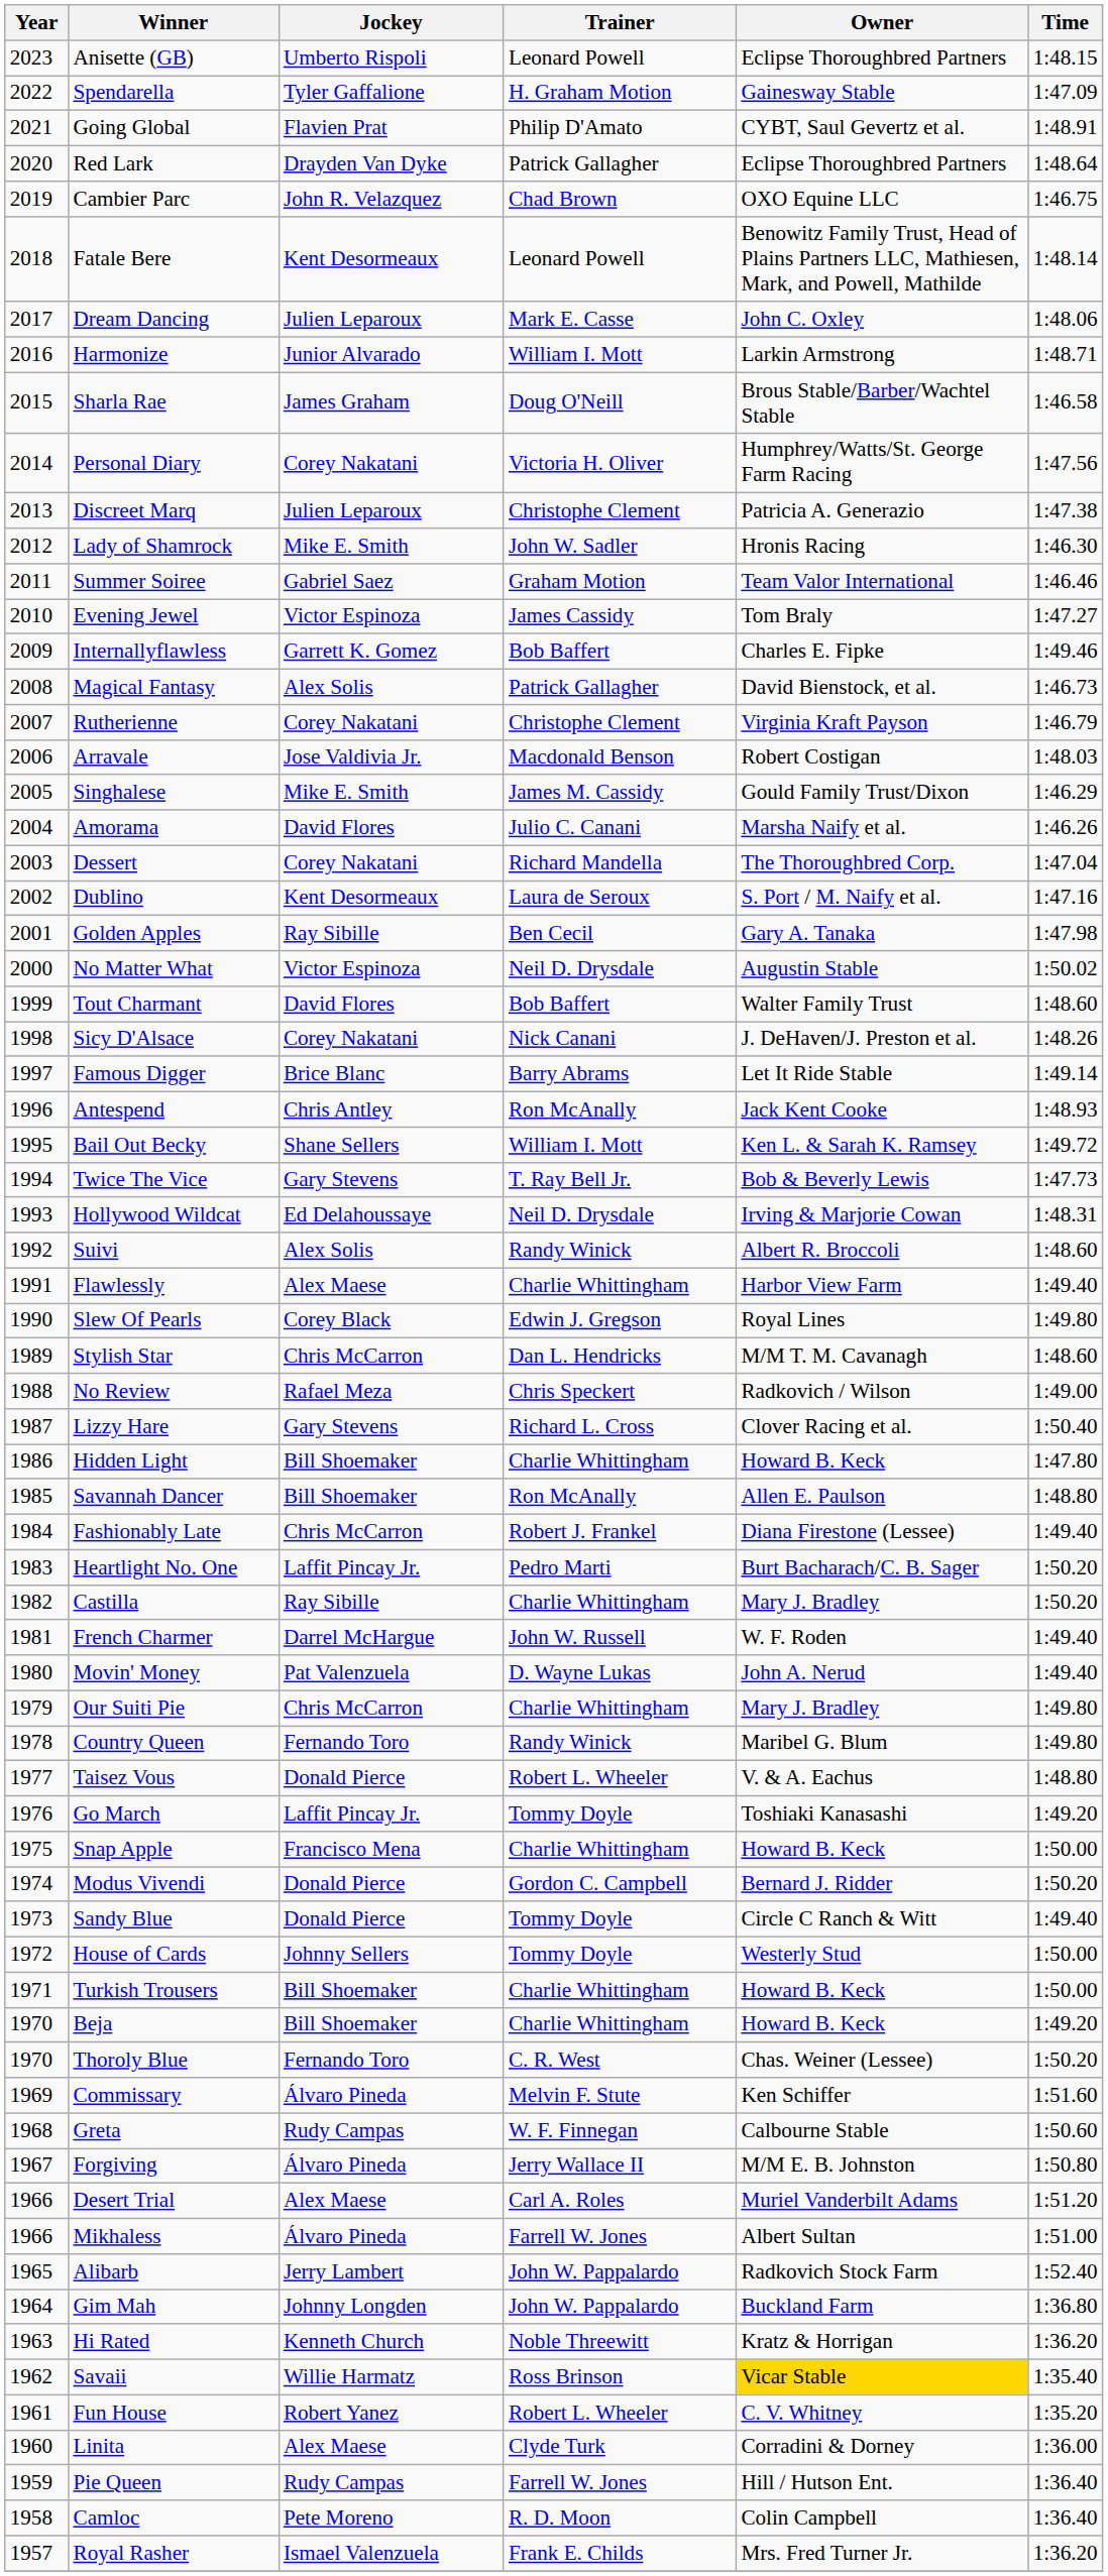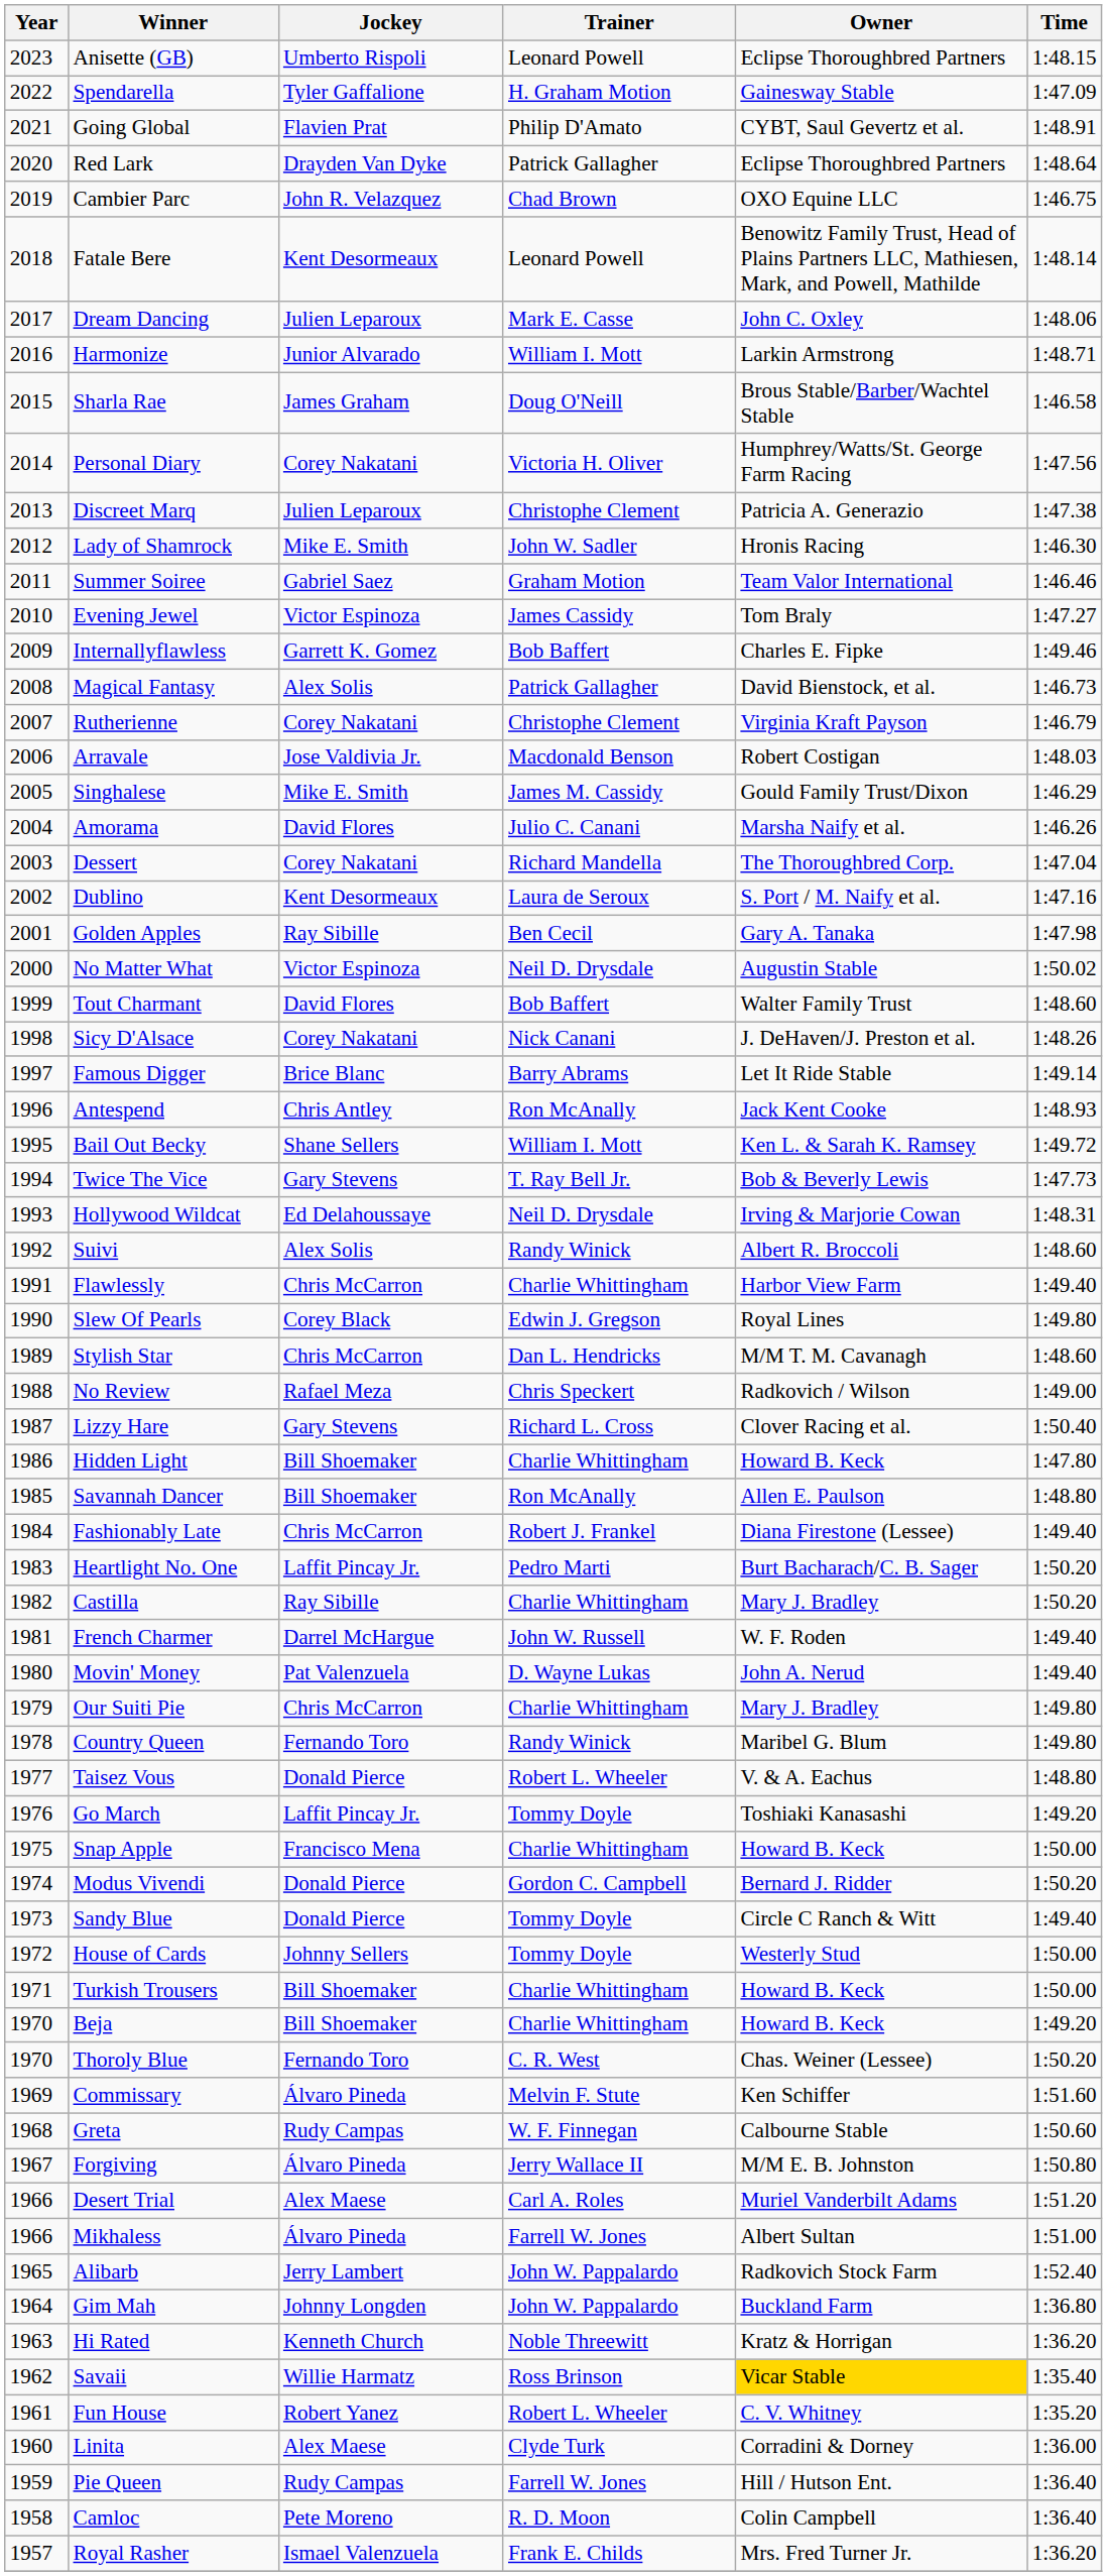Flawlessly | Jockey: Alex Maese -> Chris McCarron
